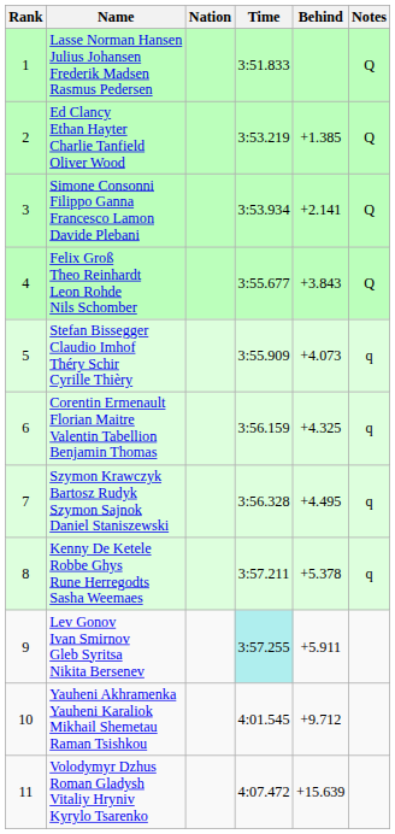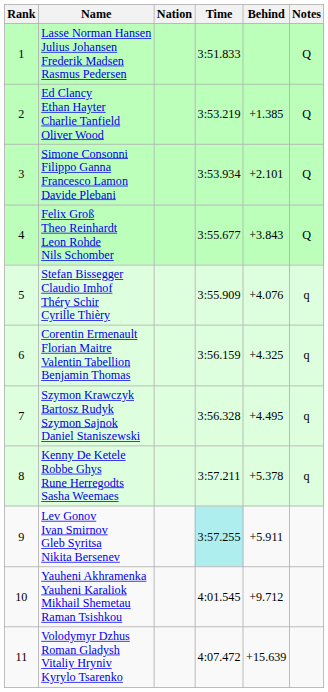Simone Consonni Filippo Ganna Francesco Lamon Davide Plebani | Behind: +2.141 -> +2.101
Stefan Bissegger Claudio Imhof Théry Schir Cyrille Thièry | Behind: +4.073 -> +4.076
